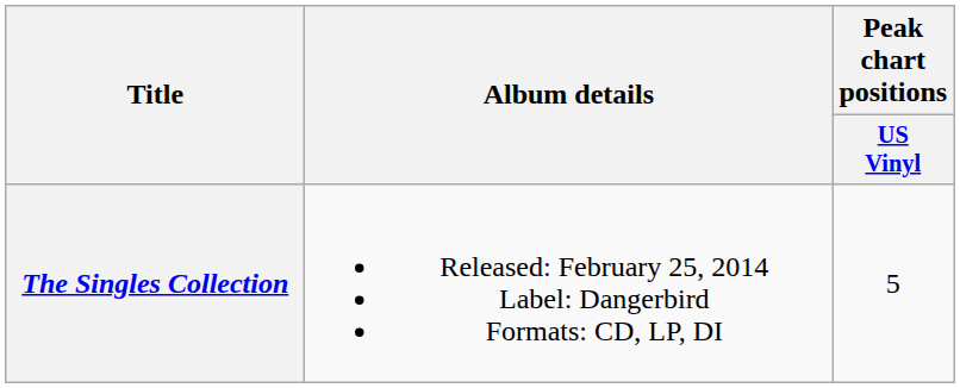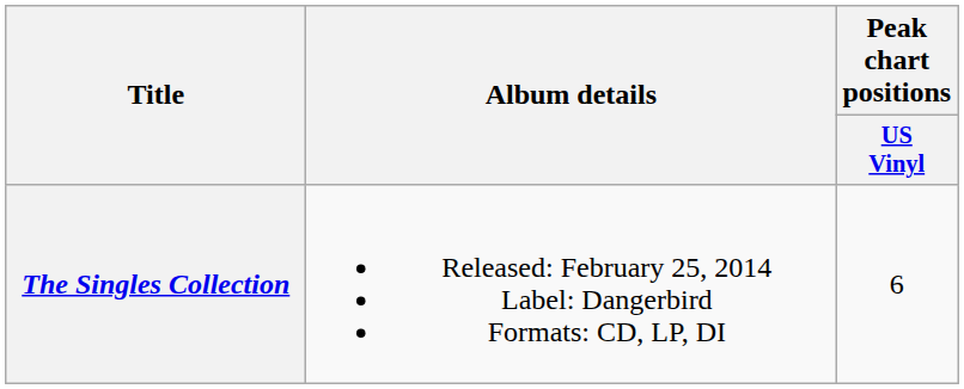The Singles Collection | Peak chart positions / US Vinyl: 5 -> 6
